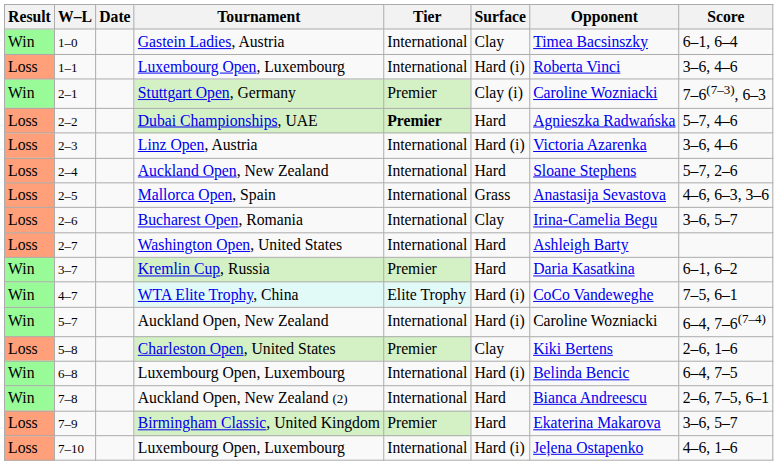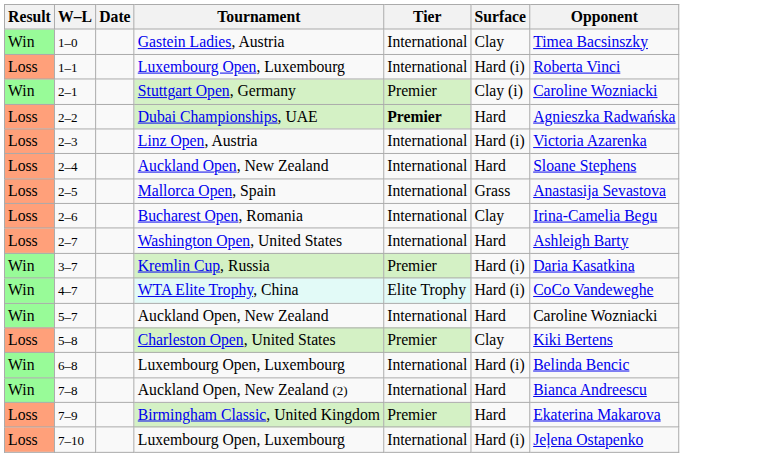- column: Score | 6–1, 6–4 | 3–6, 4–6 | 7–6(7–3), 6–3 | 5–7, 4–6 | 3–6, 4–6 | 5–7, 2–6 | 4–6, 6–3, 3–6 | 3–6, 5–7 | 6–1, 6–2 | 7–5, 6–1 | 6–4, 7–6(7–4) | 2–6, 1–6 | 6–4, 7–5 | 2–6, 7–5, 6–1 | 3–6, 5–7 | 4–6, 1–6
3–7 | Surface: Hard -> Hard (i)
5–7 | Surface: Hard (i) -> Hard
